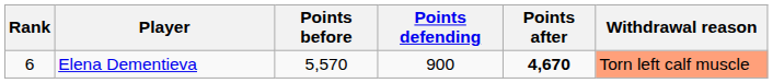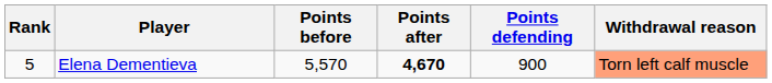columns swapped: Points defending <-> Points after
Elena Dementieva | Rank: 6 -> 5
